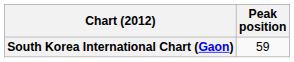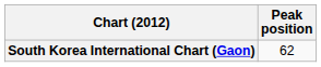South Korea International Chart (Gaon) | Peak position: 59 -> 62
